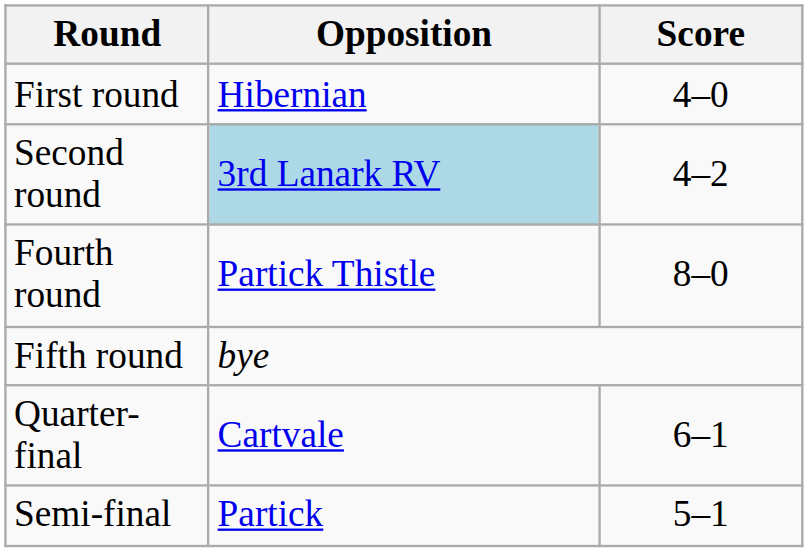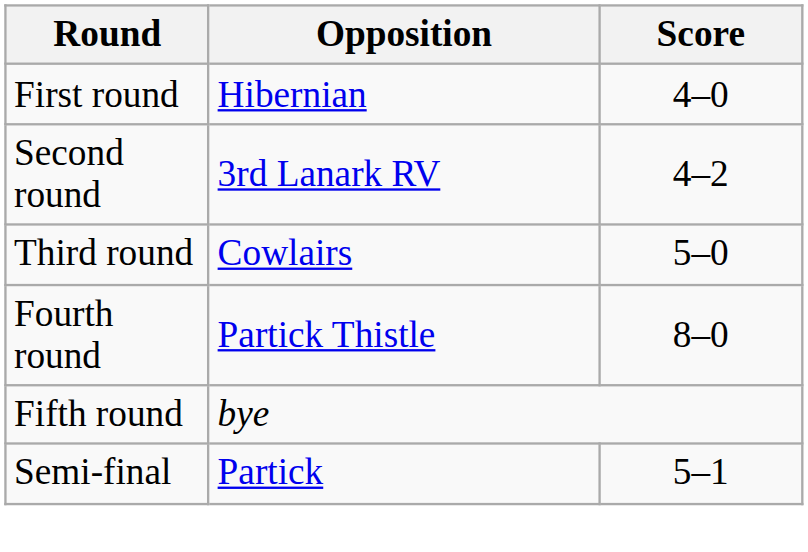Second round | Opposition: lightblue background -> no background
+ row: Third round | Cowlairs | 5–0
- row: Quarter-final | Cartvale | 6–1
